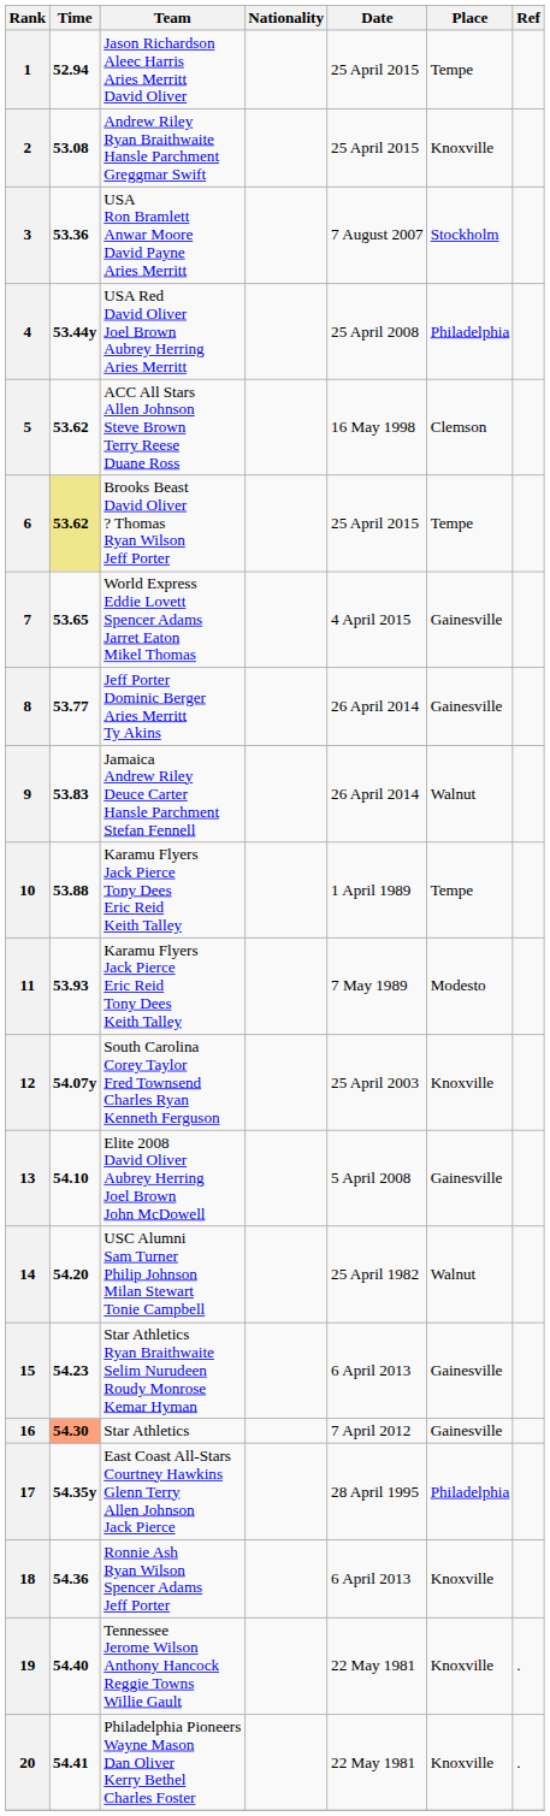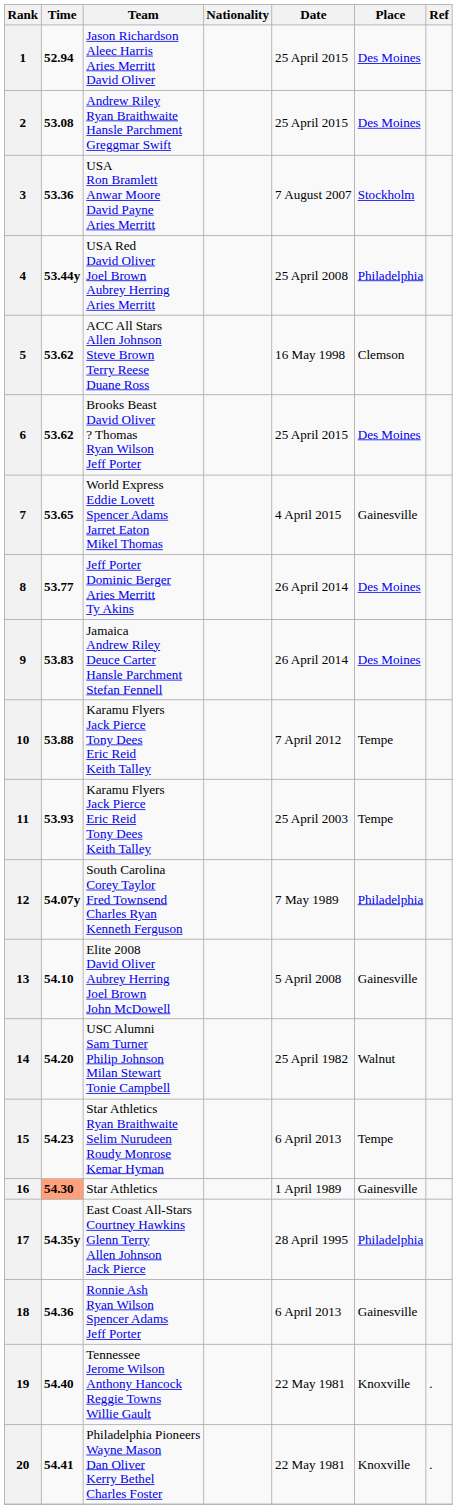1 | Place: Tempe -> Des Moines
2 | Place: Knoxville -> Des Moines
6 | Time: khaki background -> no background
6 | Place: Tempe -> Des Moines
8 | Place: Gainesville -> Des Moines
9 | Place: Walnut -> Des Moines
10 | Date: 1 April 1989 -> 7 April 2012
11 | Date: 7 May 1989 -> 25 April 2003
11 | Place: Modesto -> Tempe
12 | Date: 25 April 2003 -> 7 May 1989
12 | Place: Knoxville -> Philadelphia
15 | Place: Gainesville -> Tempe
16 | Date: 7 April 2012 -> 1 April 1989
18 | Place: Knoxville -> Gainesville
